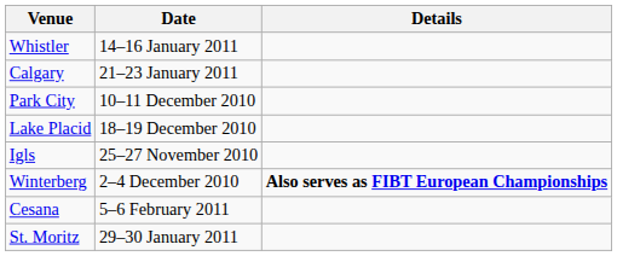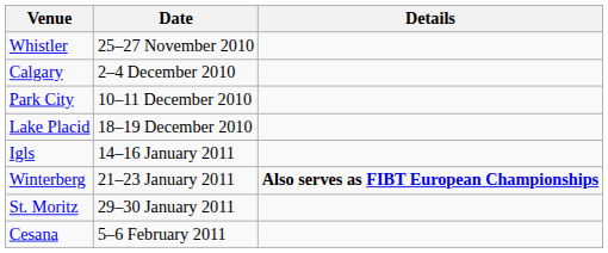Whistler | Date: 14–16 January 2011 -> 25–27 November 2010
Calgary | Date: 21–23 January 2011 -> 2–4 December 2010
Igls | Date: 25–27 November 2010 -> 14–16 January 2011
Winterberg | Date: 2–4 December 2010 -> 21–23 January 2011
rows swapped: St. Moritz <-> Cesana
